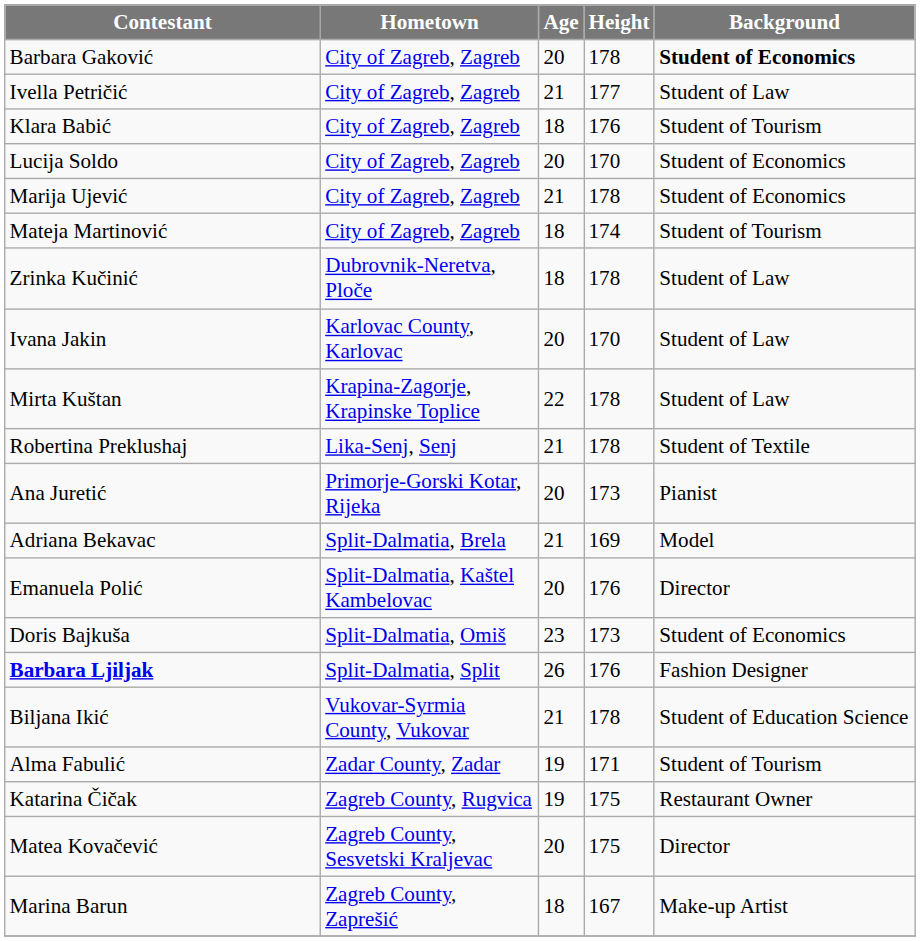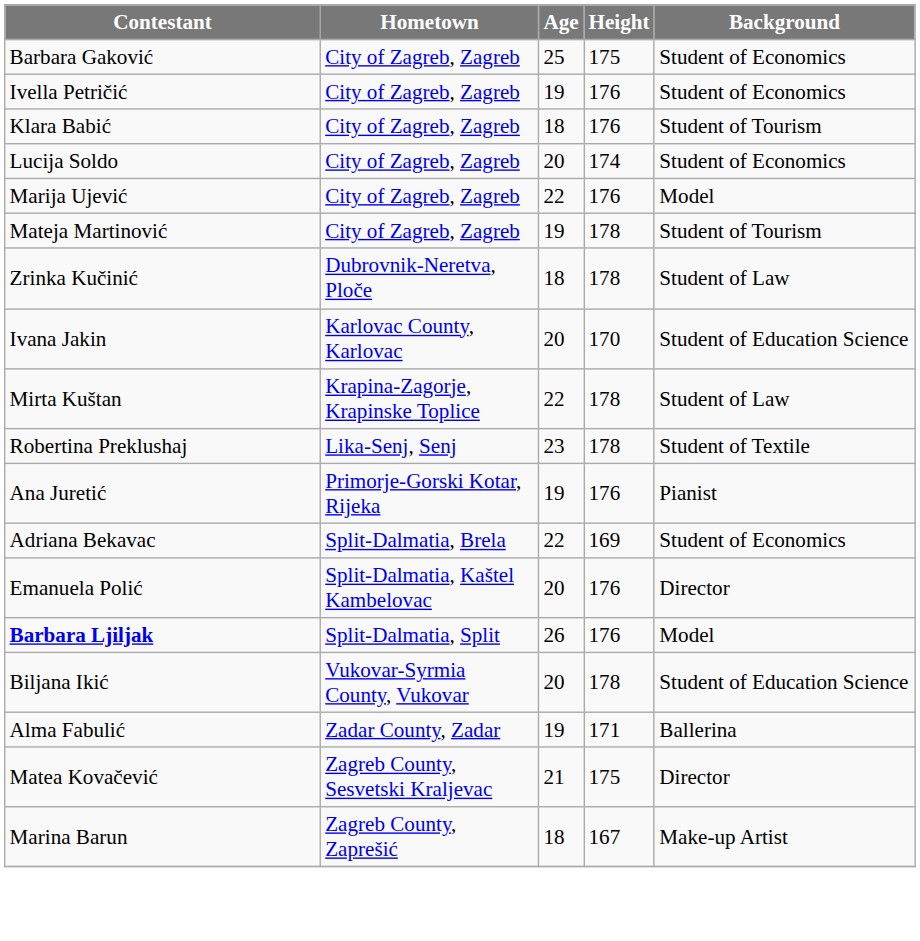Barbara Gaković | Age: 20 -> 25
Barbara Gaković | Height: 178 -> 175
Barbara Gaković | Background: bold -> normal
Ivella Petričić | Age: 21 -> 19
Ivella Petričić | Height: 177 -> 176
Ivella Petričić | Background: Student of Law -> Student of Economics
Lucija Soldo | Height: 170 -> 174
Marija Ujević | Age: 21 -> 22
Marija Ujević | Height: 178 -> 176
Marija Ujević | Background: Student of Economics -> Model
Mateja Martinović | Age: 18 -> 19
Mateja Martinović | Height: 174 -> 178
Ivana Jakin | Background: Student of Law -> Student of Education Science
Robertina Preklushaj | Age: 21 -> 23
Ana Juretić | Age: 20 -> 19
Ana Juretić | Height: 173 -> 176
Adriana Bekavac | Age: 21 -> 22
Adriana Bekavac | Background: Model -> Student of Economics
- row: Doris Bajkuša | Split-Dalmatia, Omiš | 23 | 173 | Student of Economics
Barbara Ljiljak | Background: Fashion Designer -> Model
Biljana Ikić | Age: 21 -> 20
Alma Fabulić | Background: Student of Tourism -> Ballerina
- row: Katarina Čičak | Zagreb County, Rugvica | 19 | 175 | Restaurant Owner
Matea Kovačević | Age: 20 -> 21
